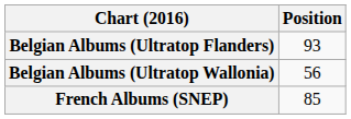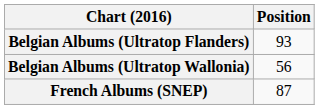French Albums (SNEP) | Position: 85 -> 87
